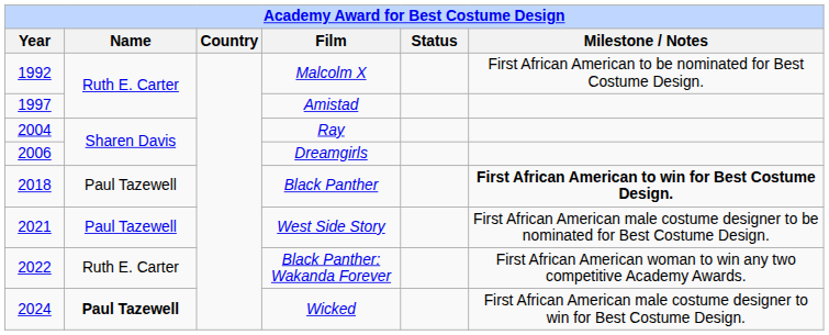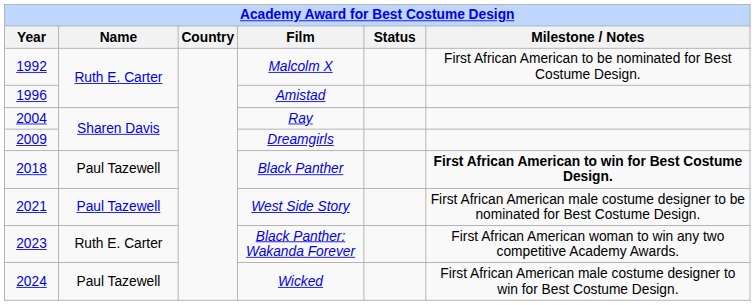Amistad | Year: 1997 -> 1996
Dreamgirls | Year: 2006 -> 2009
Black Panther: Wakanda Forever | Year: 2022 -> 2023
Wicked | Name: bold -> normal
